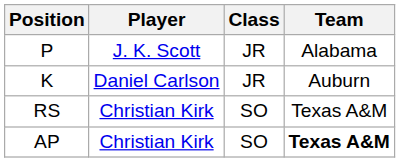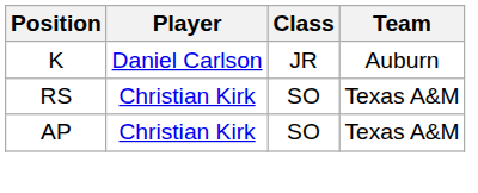- row: P | J. K. Scott | JR | Alabama
AP | Team: bold -> normal
